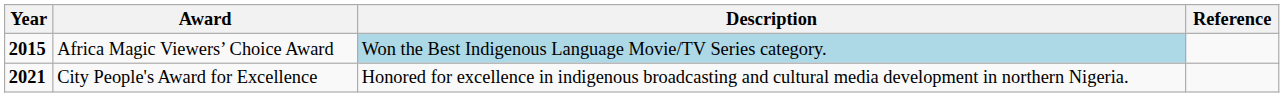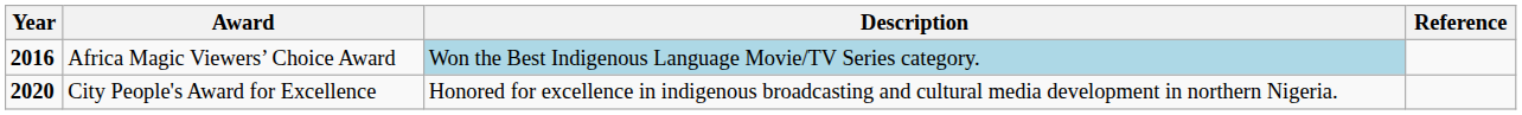Africa Magic Viewers’ Choice Award | Year: 2015 -> 2016
City People's Award for Excellence | Year: 2021 -> 2020
